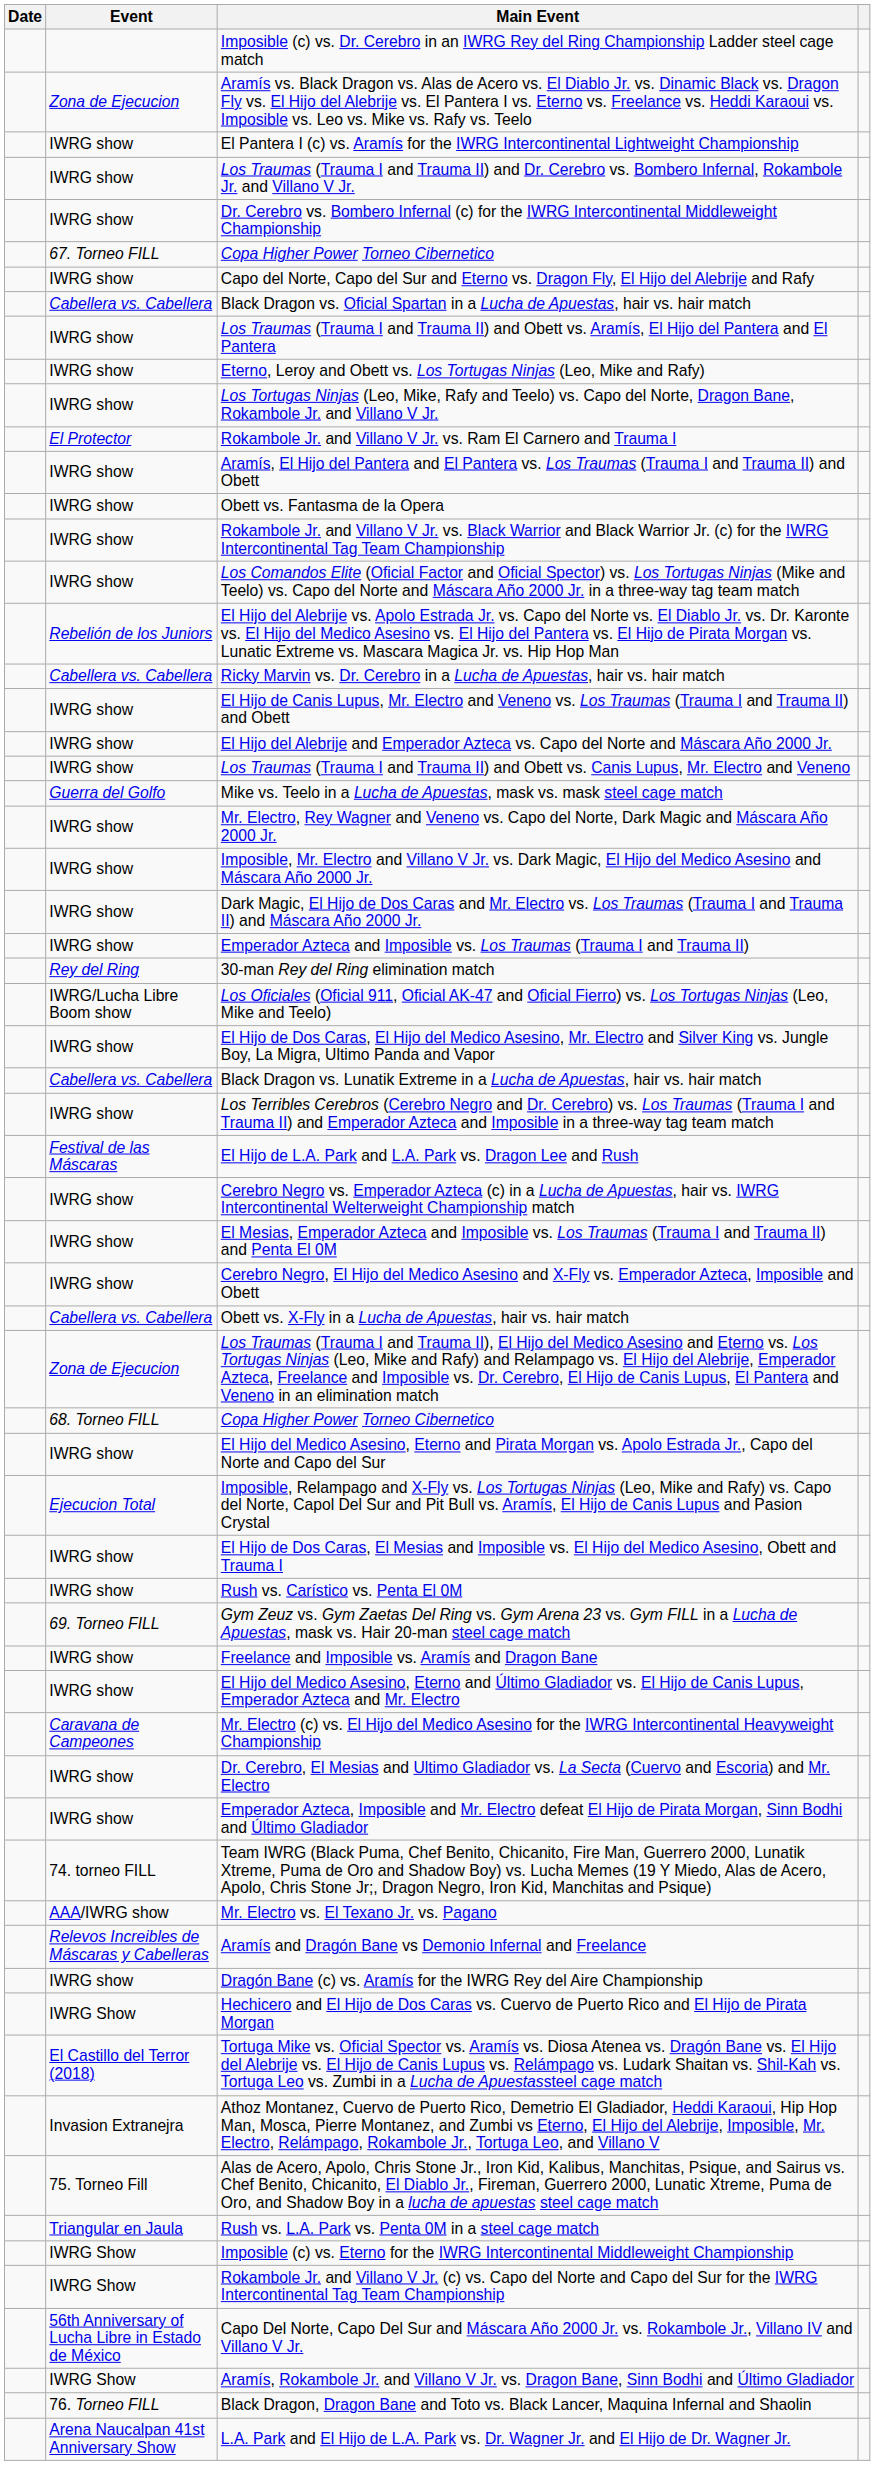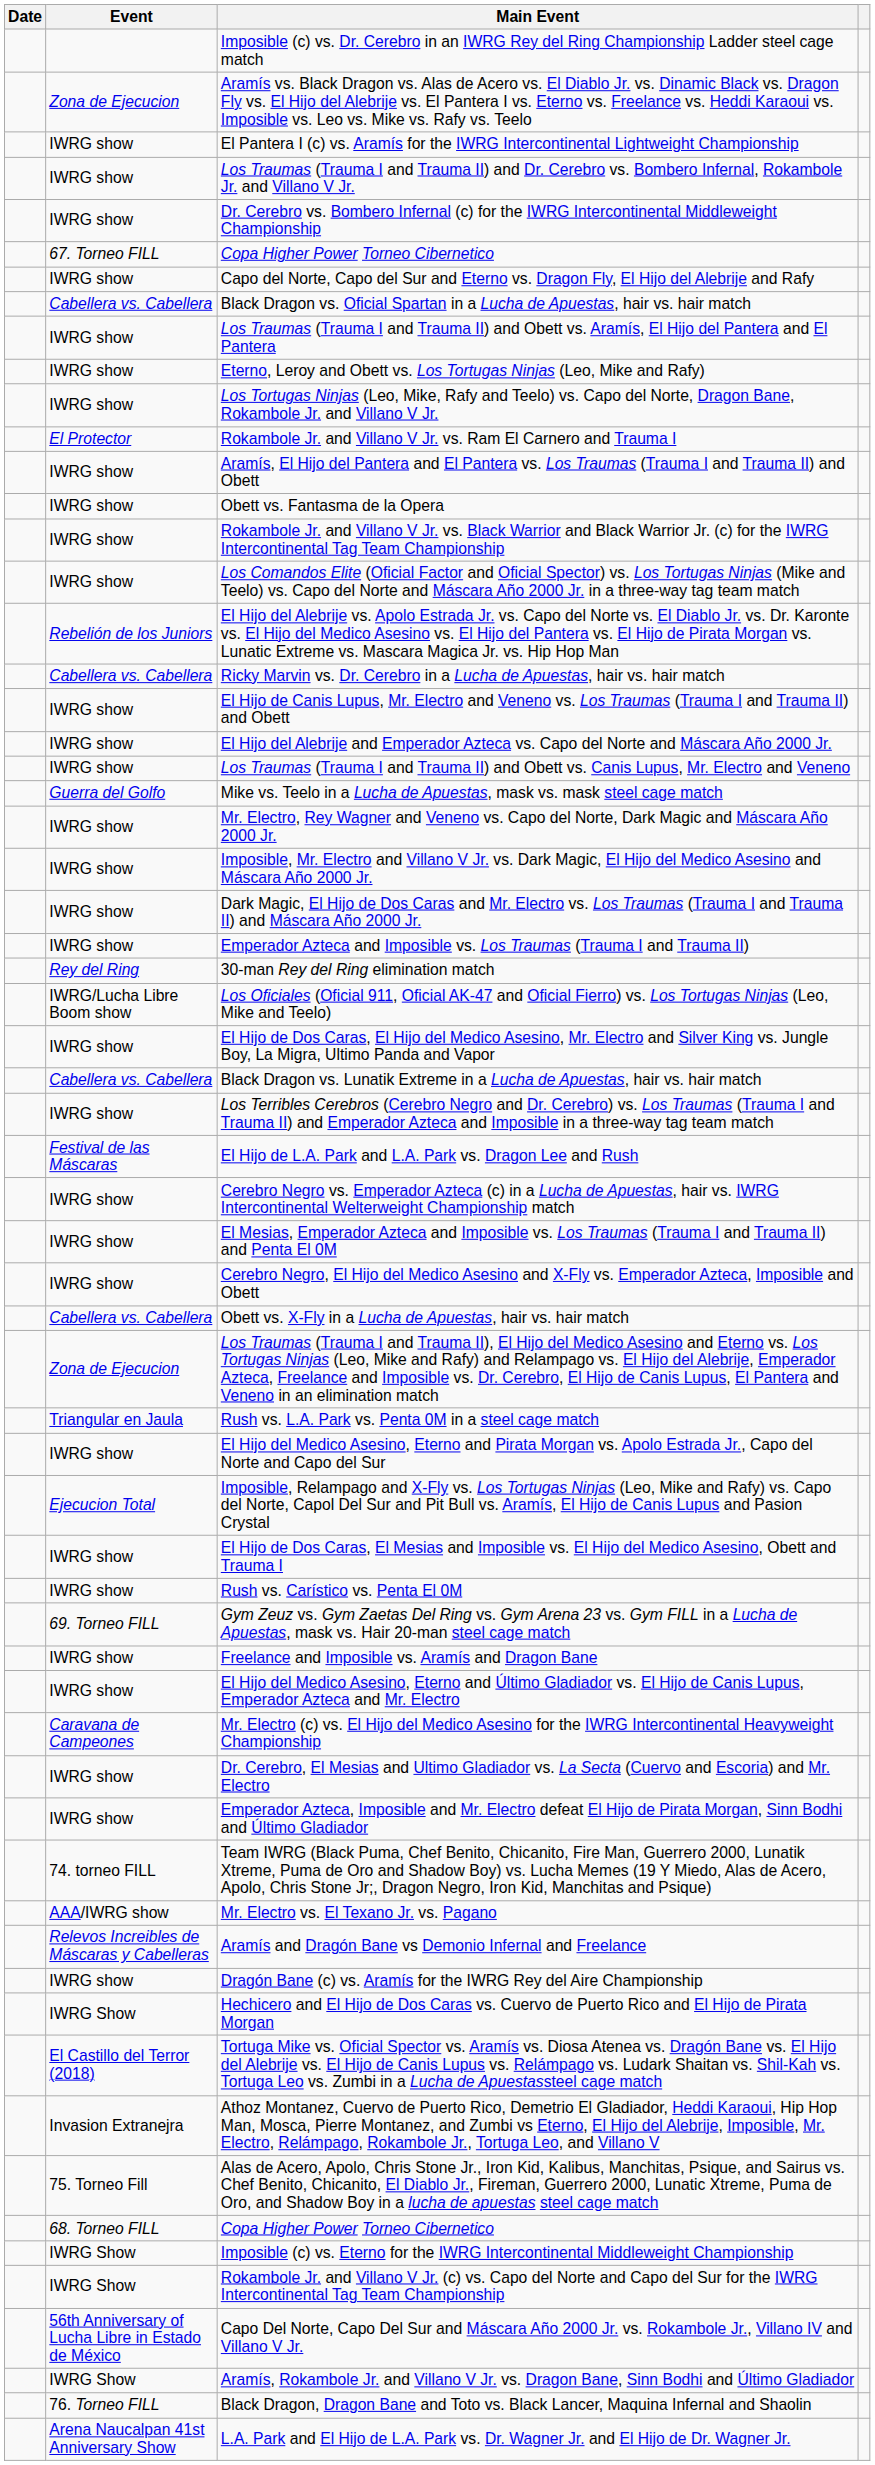rows swapped: 68. Torneo FILL / Copa Higher Power Torneo Cibernetico <-> Rush vs. L.A. Park vs. Penta 0M in a steel cage match
